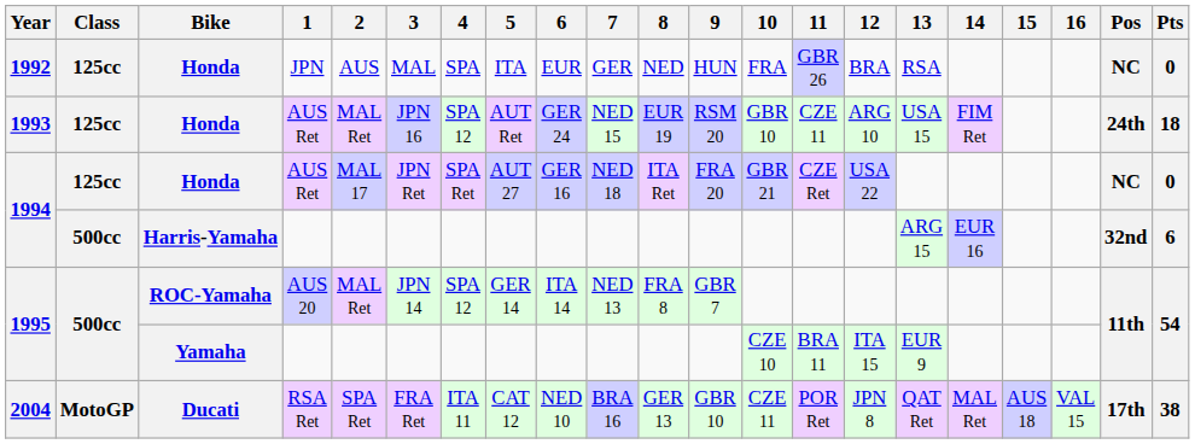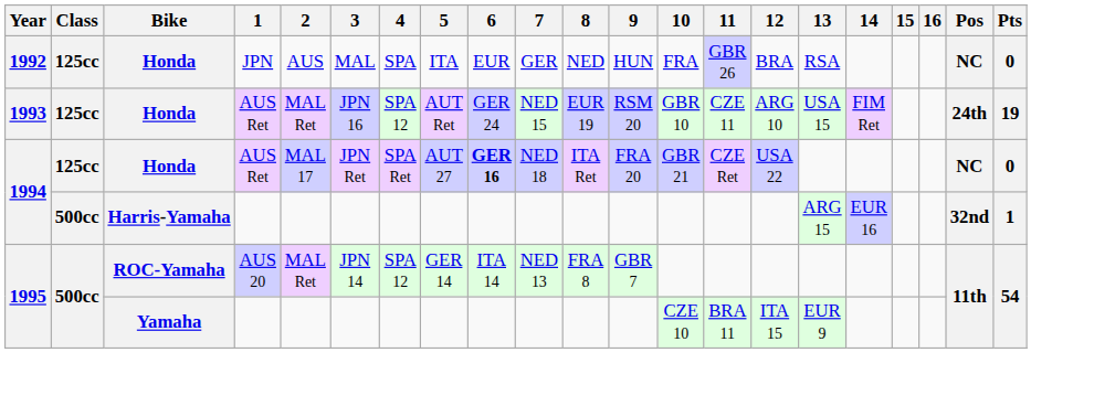1993 | Pts: 18 -> 19
1994 / Honda | 6: normal -> bold
1994 / Harris-Yamaha | Pts: 6 -> 1
- row: 2004 | MotoGP | Ducati | RSA Ret | SPA Ret | FRA Ret | ITA 11 | CAT 12 | NED 10 | BRA 16 | GER 13 | GBR 10 | CZE 11 | POR Ret | JPN 8 | QAT Ret | MAL Ret | AUS 18 | VAL 15 | 17th | 38
